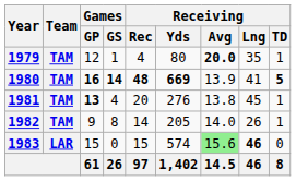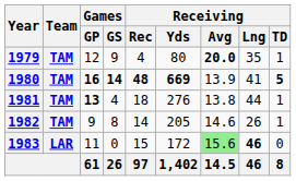1979 | Games / GS: 1 -> 9
1981 | Receiving / Rec: 20 -> 18
1981 | Receiving / Lng: 45 -> 44
1982 | Receiving / Avg: 14.0 -> 14.6
1983 | Games / GP: 15 -> 11
1983 | Receiving / Yds: 574 -> 172
